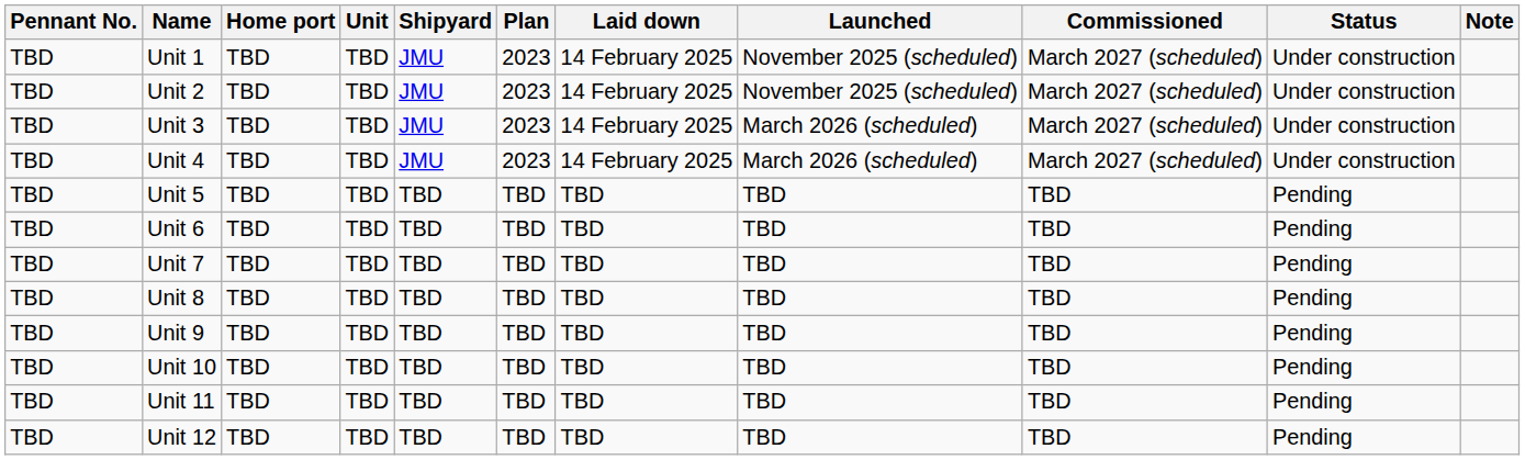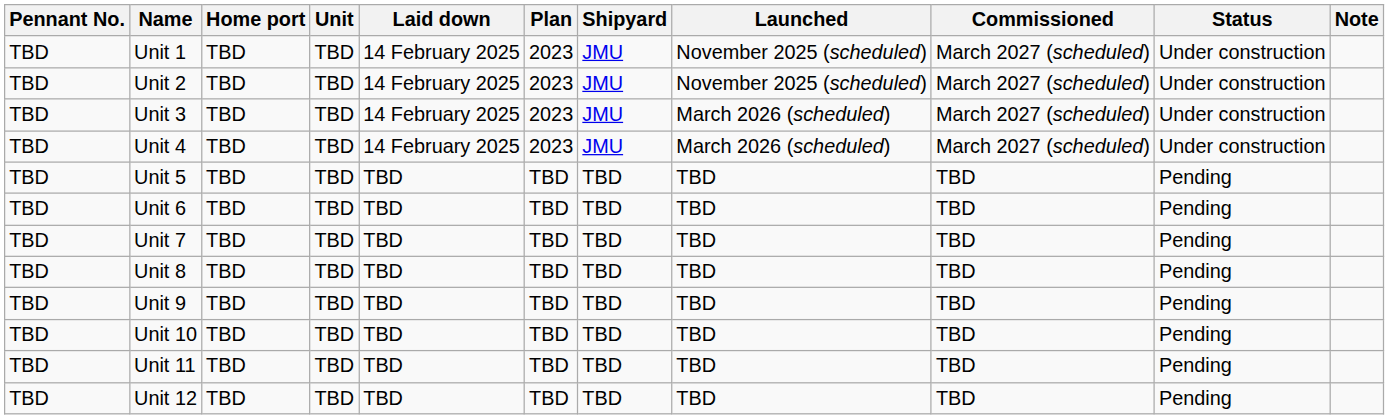columns swapped: Shipyard <-> Laid down
